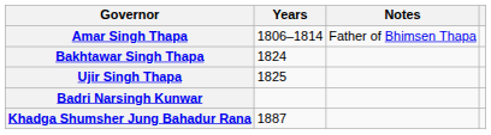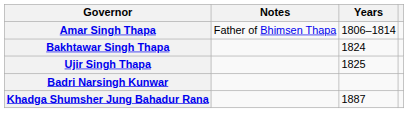columns swapped: Years <-> Notes
